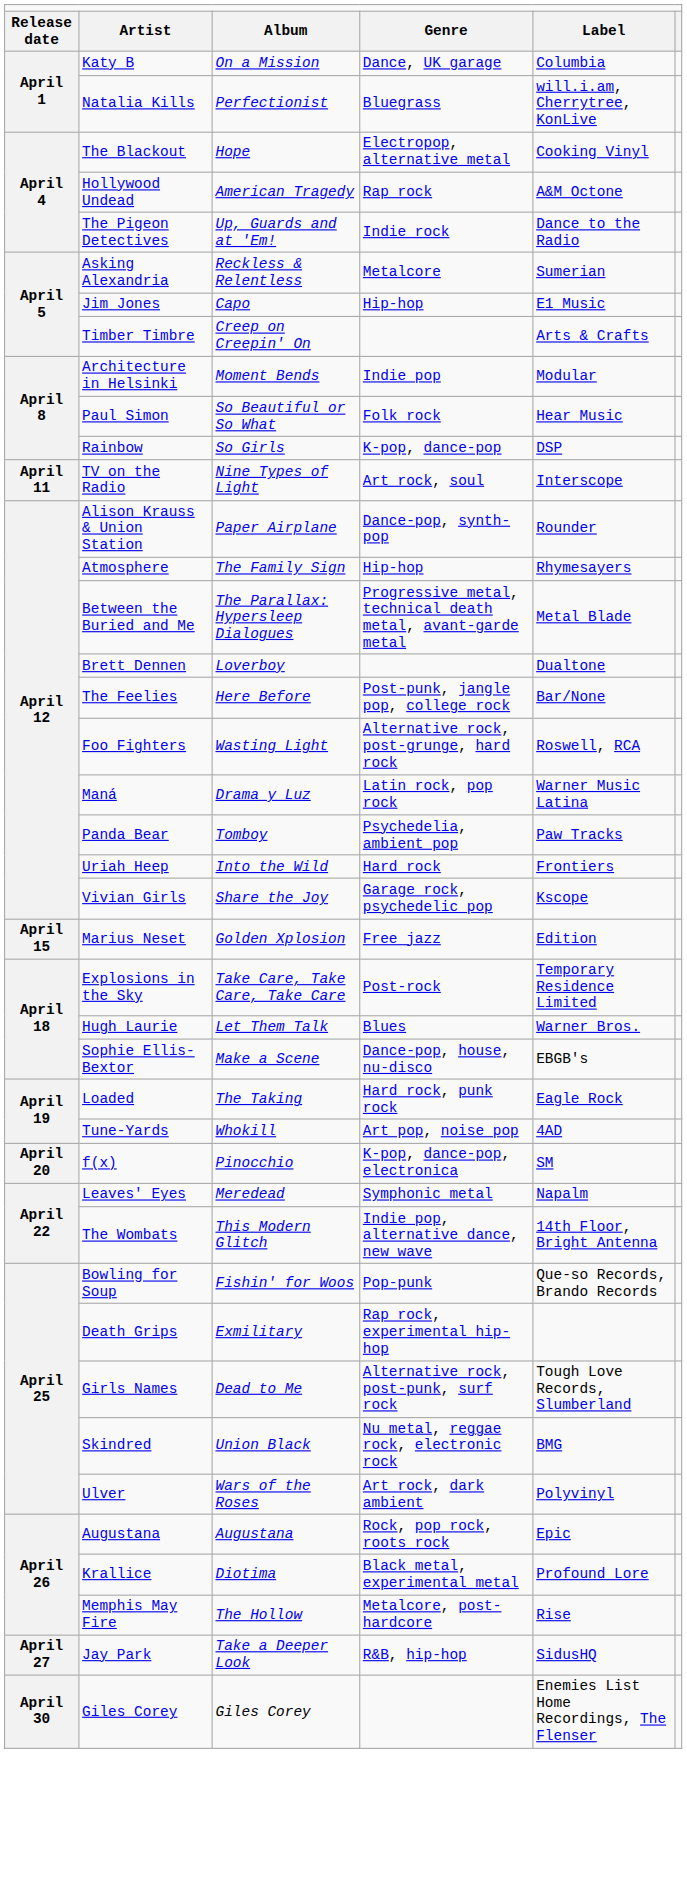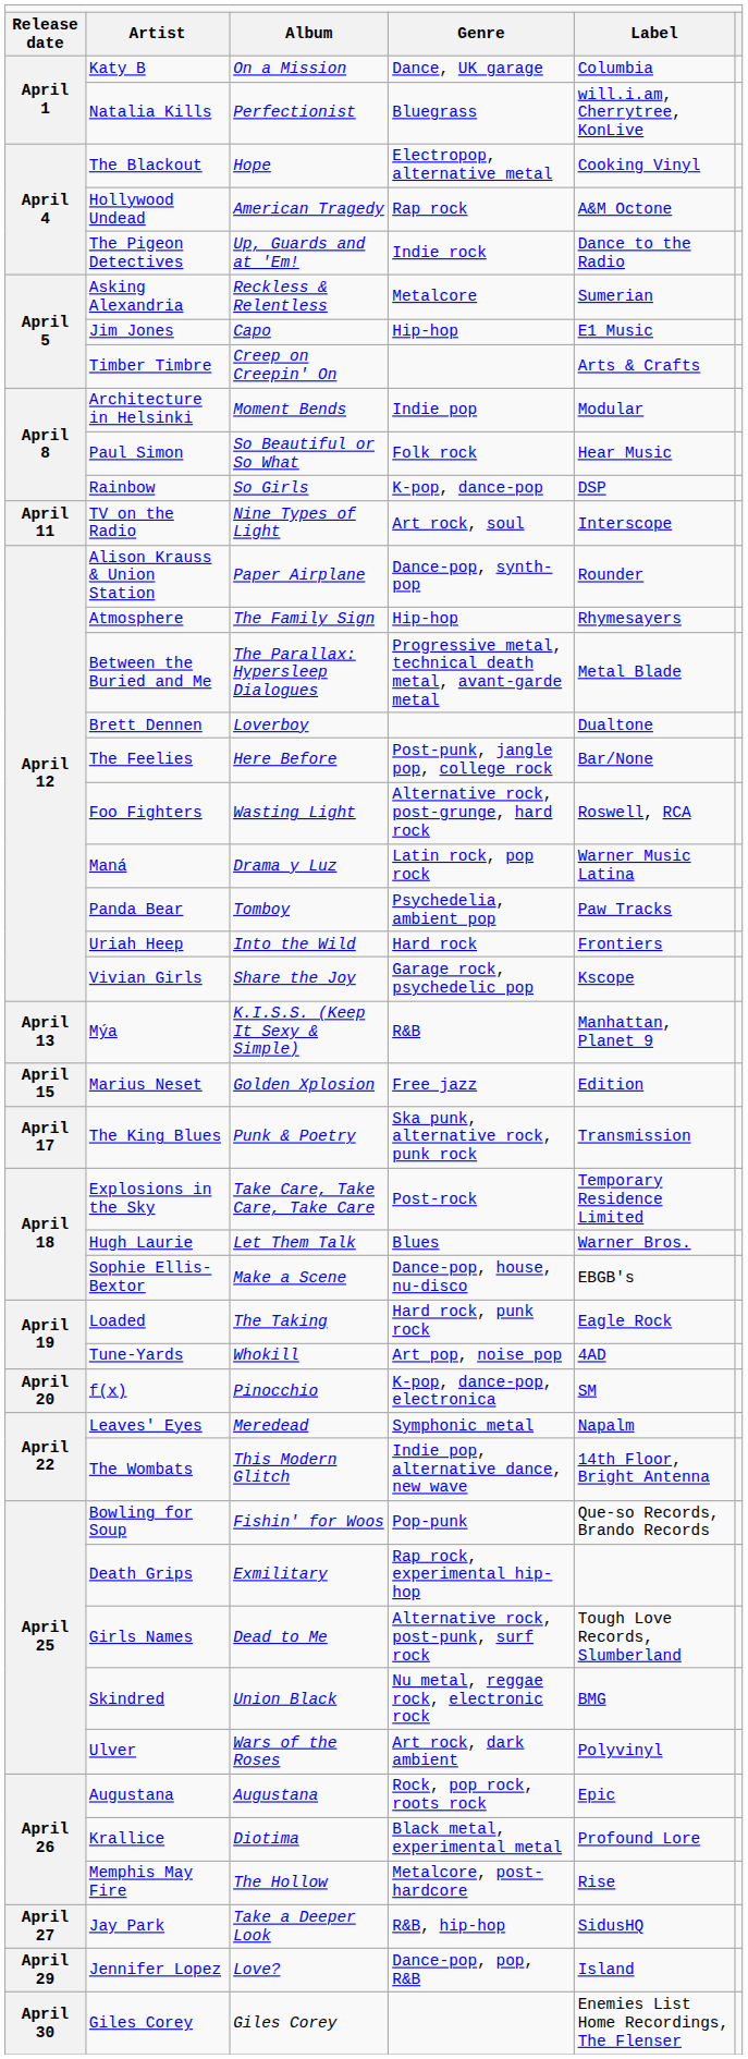+ row: April 13 | Mýa | K.I.S.S. (Keep It Sexy & Simple) | R&B | Manhattan, Planet 9
+ row: April 17 | The King Blues | Punk & Poetry | Ska punk, alternative rock, punk rock | Transmission
+ row: April 29 | Jennifer Lopez | Love? | Dance-pop, pop, R&B | Island
